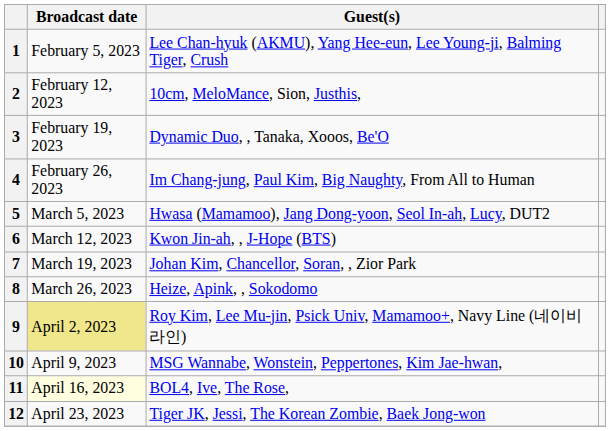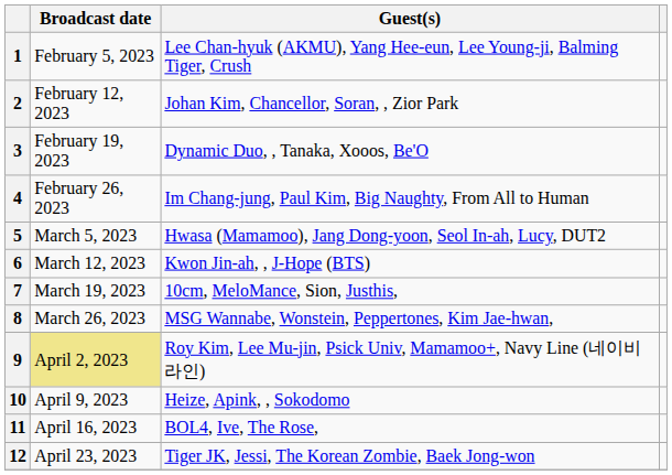2 | Guest(s): 10cm, MeloMance, Sion, Justhis, -> Johan Kim, Chancellor, Soran, , Zior Park
7 | Guest(s): Johan Kim, Chancellor, Soran, , Zior Park -> 10cm, MeloMance, Sion, Justhis,
8 | Guest(s): Heize, Apink, , Sokodomo -> MSG Wannabe, Wonstein, Peppertones, Kim Jae-hwan,
10 | Guest(s): MSG Wannabe, Wonstein, Peppertones, Kim Jae-hwan, -> Heize, Apink, , Sokodomo
11 | Broadcast date: lightyellow background -> no background
